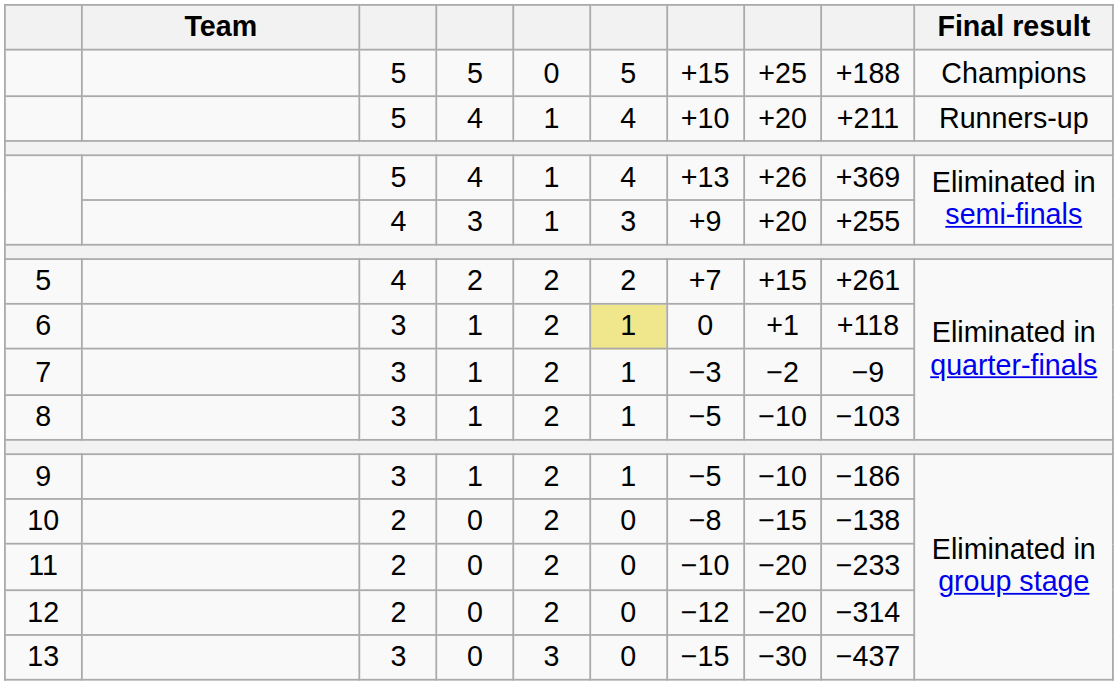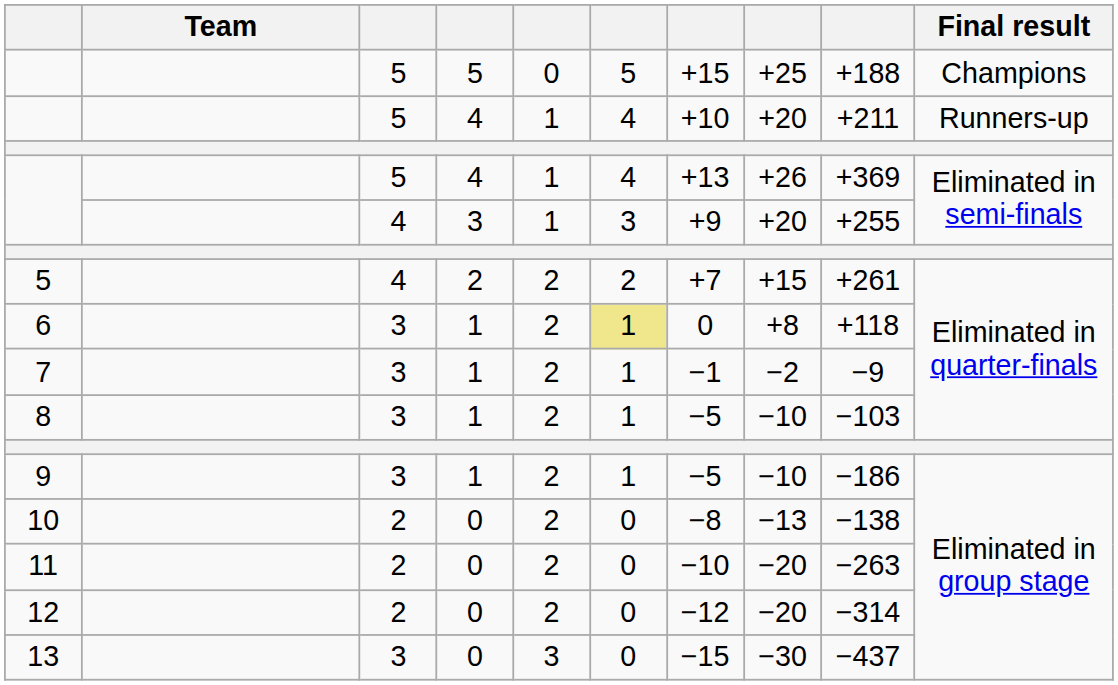6 | column 8: +1 -> +8
7 | column 7: −3 -> −1
10 | column 8: −15 -> −13
11 | column 9: −233 -> −263
